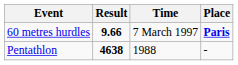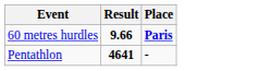- column: Time | 7 March 1997 | 1988
Pentathlon | Result: 4638 -> 4641
